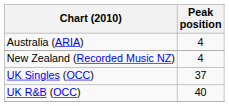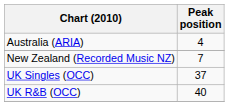New Zealand (Recorded Music NZ) | Peak position: 4 -> 7
